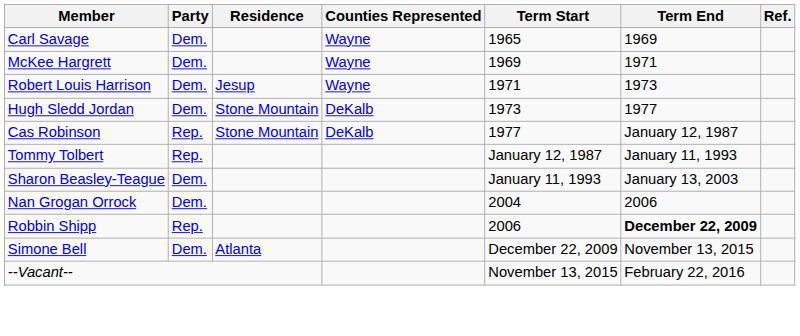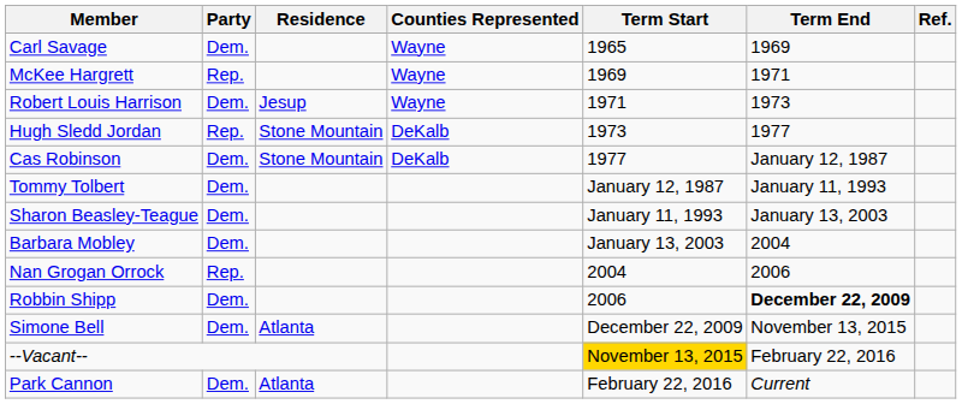McKee Hargrett | Party: Dem. -> Rep.
Hugh Sledd Jordan | Party: Dem. -> Rep.
Cas Robinson | Party: Rep. -> Dem.
Tommy Tolbert | Party: Rep. -> Dem.
+ row: Barbara Mobley | Dem. | January 13, 2003 | 2004
Nan Grogan Orrock | Party: Dem. -> Rep.
Robbin Shipp | Party: Rep. -> Dem.
--Vacant-- | Term Start: no background -> gold background
+ row: Park Cannon | Dem. | Atlanta | February 22, 2016 | Current
